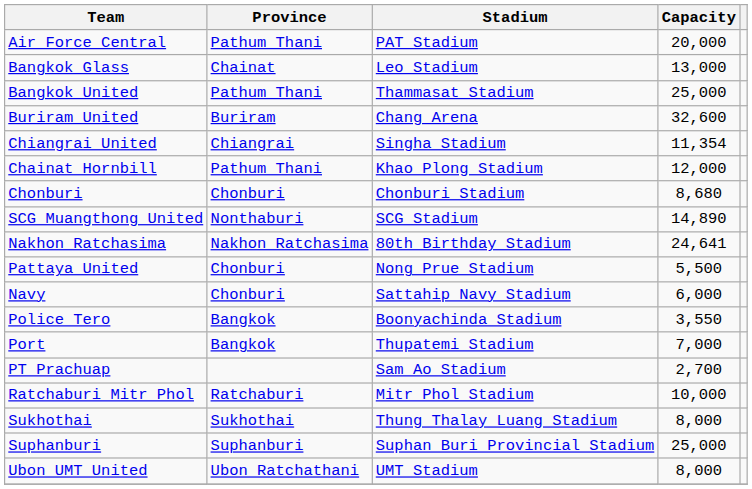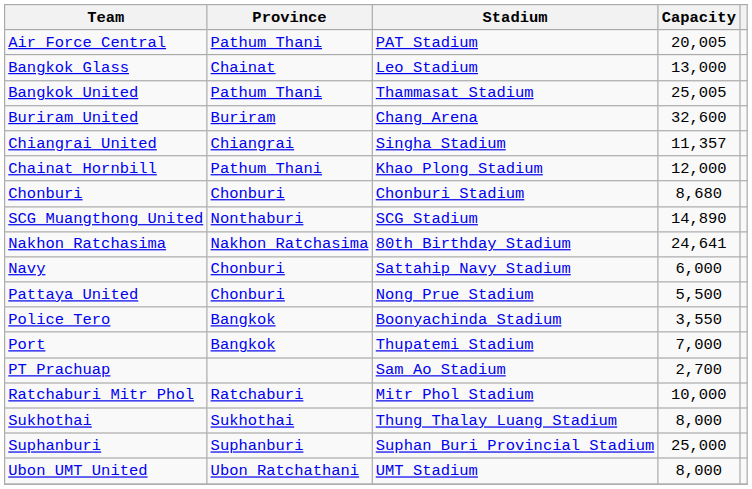Air Force Central | Capacity: 20,000 -> 20,005
Bangkok United | Capacity: 25,000 -> 25,005
Chiangrai United | Capacity: 11,354 -> 11,357
rows swapped: Navy <-> Pattaya United
